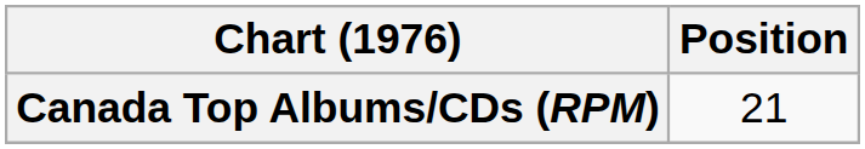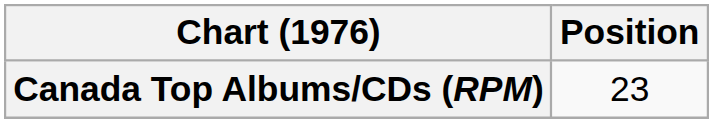Canada Top Albums/CDs (RPM) | Position: 21 -> 23
